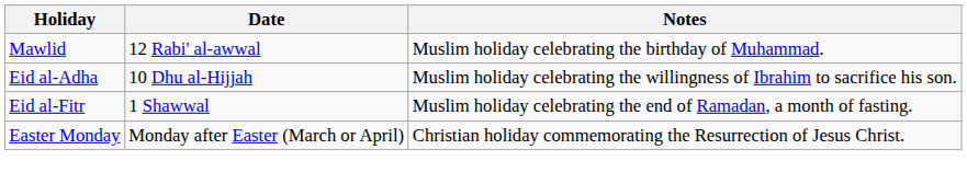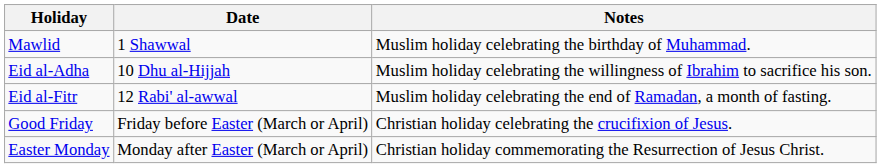Mawlid | Date: 12 Rabi' al-awwal -> 1 Shawwal
Eid al-Fitr | Date: 1 Shawwal -> 12 Rabi' al-awwal
+ row: Good Friday | Friday before Easter (March or April) | Christian holiday celebrating the crucifixion of Jesus.
